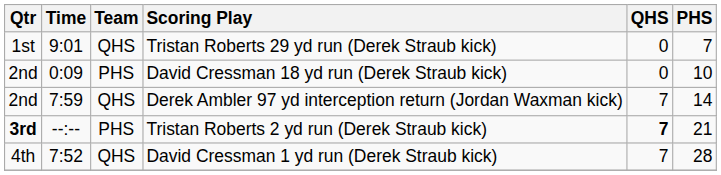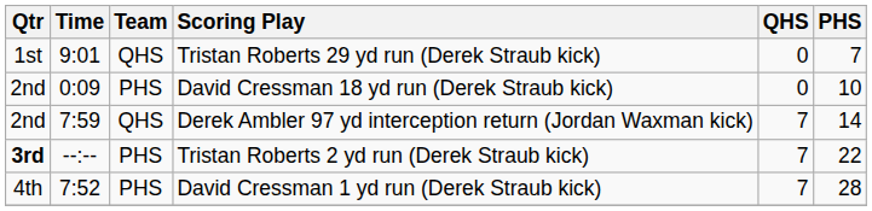Tristan Roberts 2 yd run (Derek Straub kick) | QHS: bold -> normal
Tristan Roberts 2 yd run (Derek Straub kick) | PHS: 21 -> 22
David Cressman 1 yd run (Derek Straub kick) | Team: QHS -> PHS
